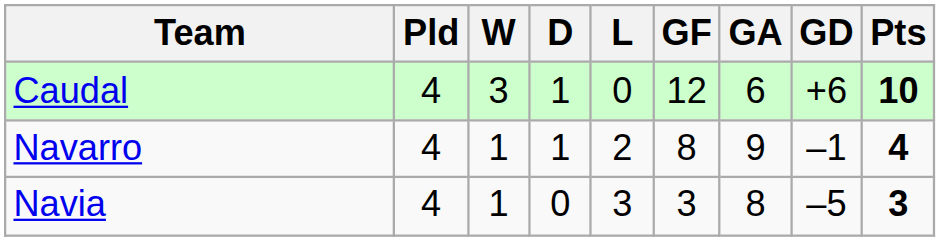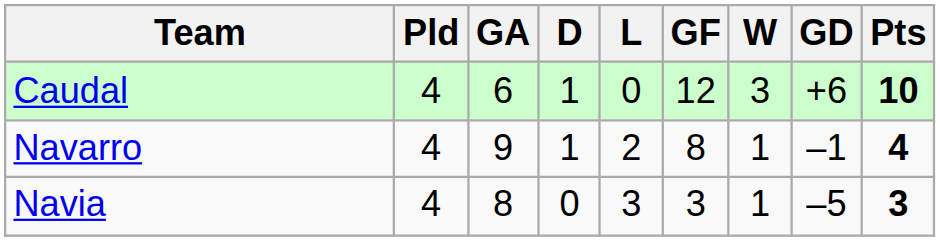columns swapped: W <-> GA
